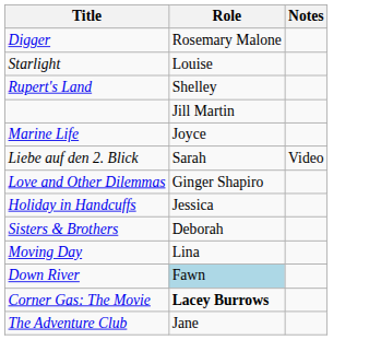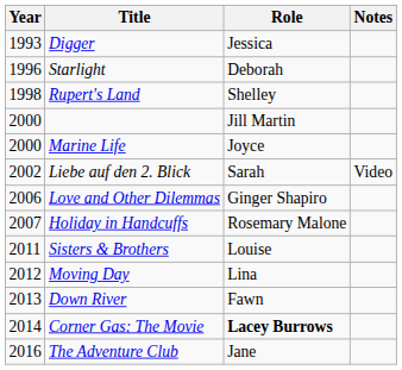+ column: Year | 1993 | 1996 | 1998 | 2000 | 2000 | 2002 | 2006 | 2007 | 2011 | 2012 | 2013 | 2014 | 2016
Digger | Role: Rosemary Malone -> Jessica
Starlight | Role: Louise -> Deborah
Holiday in Handcuffs | Role: Jessica -> Rosemary Malone
Sisters & Brothers | Role: Deborah -> Louise
Down River | Role: lightblue background -> no background
